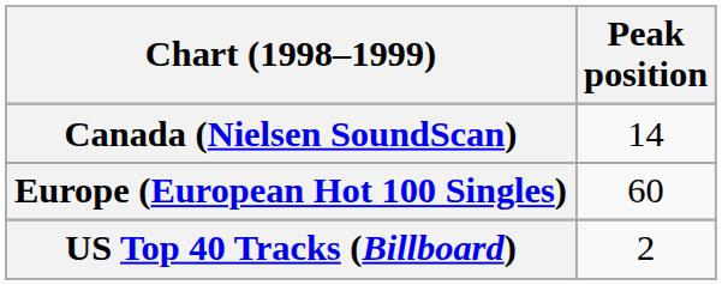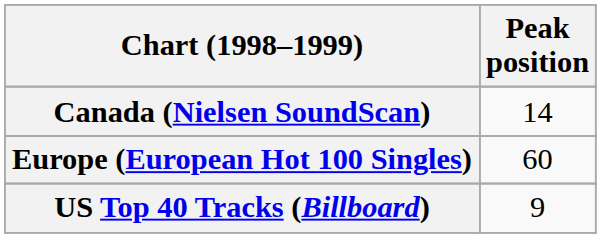US Top 40 Tracks (Billboard) | Peak position: 2 -> 9
